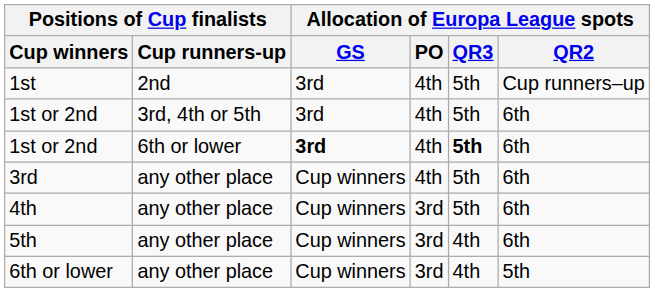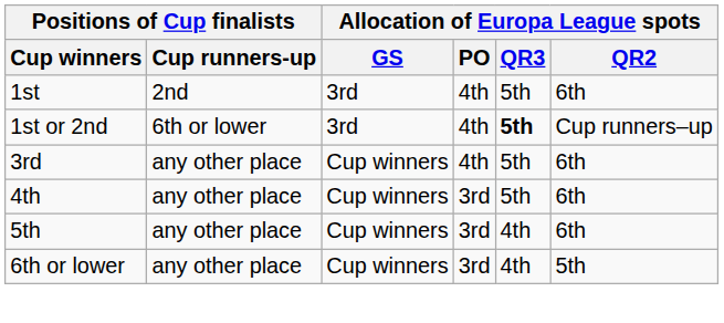1st | Allocation of Europa League spots / QR2: Cup runners–up -> 6th
- row: 1st or 2nd | 3rd, 4th or 5th | 3rd | 4th | 5th | 6th
1st or 2nd / 6th or lower | Allocation of Europa League spots / GS: bold -> normal
1st or 2nd / 6th or lower | Allocation of Europa League spots / QR2: 6th -> Cup runners–up
